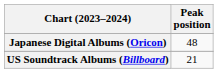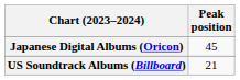Japanese Digital Albums (Oricon) | Peak position: 48 -> 45
